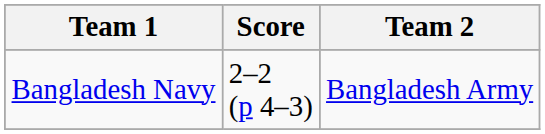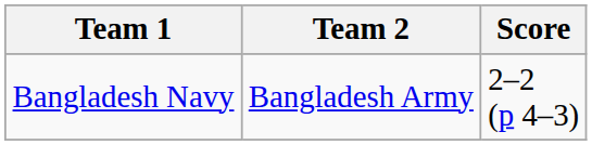columns swapped: Score <-> Team 2
